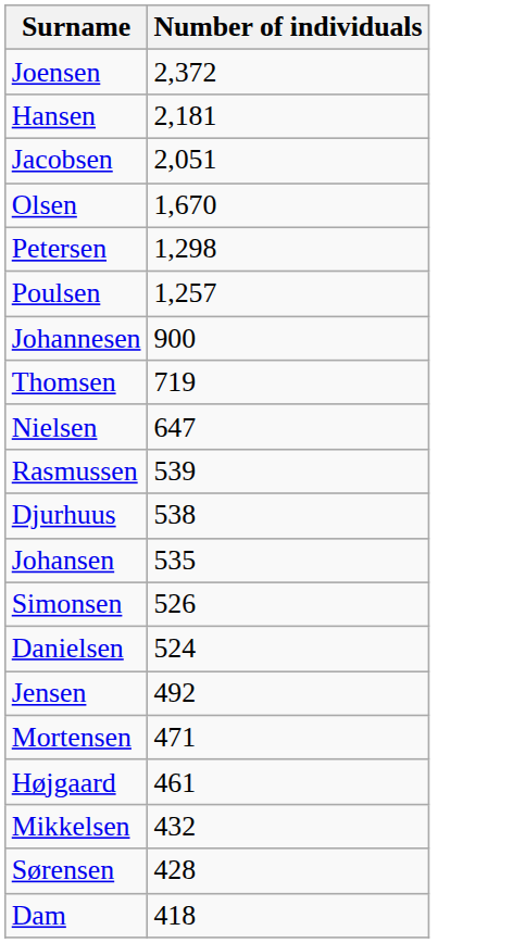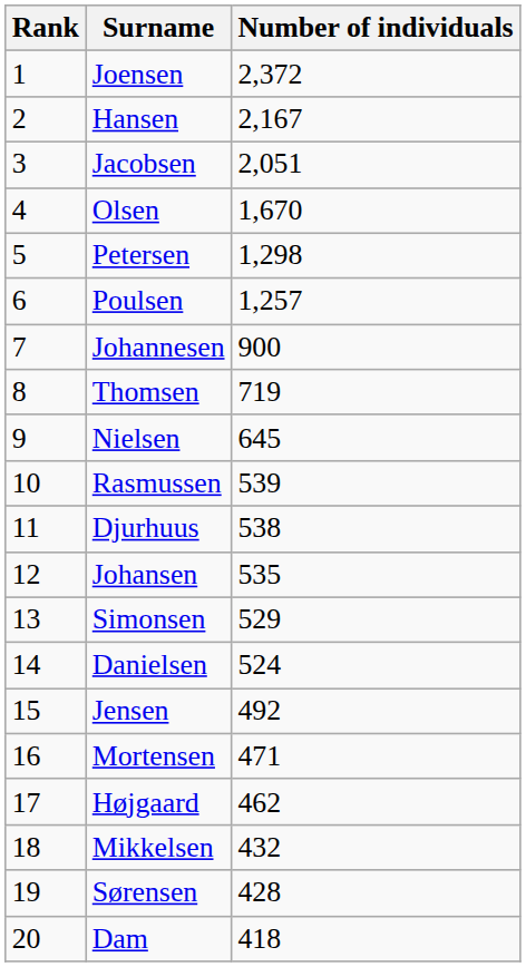+ column: Rank | 1 | 2 | 3 | 4 | 5 | 6 | 7 | 8 | 9 | 10 | 11 | 12 | 13 | 14 | 15 | 16 | 17 | 18 | 19 | 20
Hansen | Number of individuals: 2,181 -> 2,167
Nielsen | Number of individuals: 647 -> 645
Simonsen | Number of individuals: 526 -> 529
Højgaard | Number of individuals: 461 -> 462
